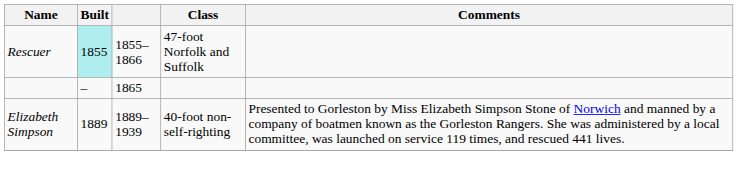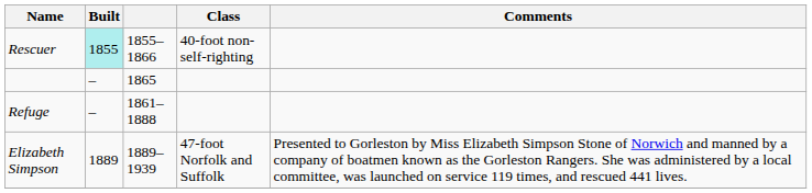Rescuer | Class: 47-foot Norfolk and Suffolk -> 40-foot non-self-righting
+ row: Refuge | – | 1861–1888
Elizabeth Simpson | Class: 40-foot non-self-righting -> 47-foot Norfolk and Suffolk
